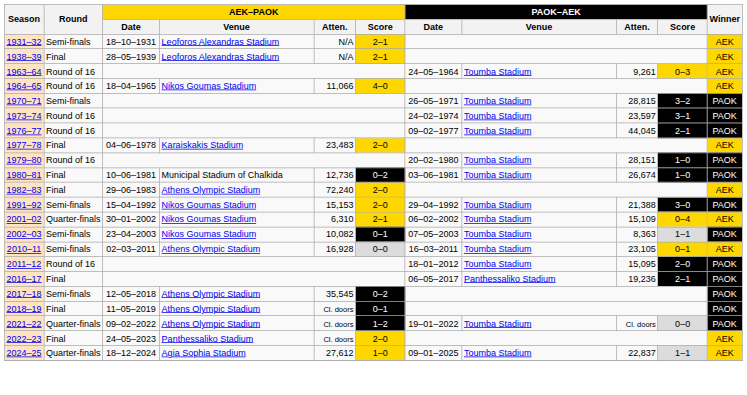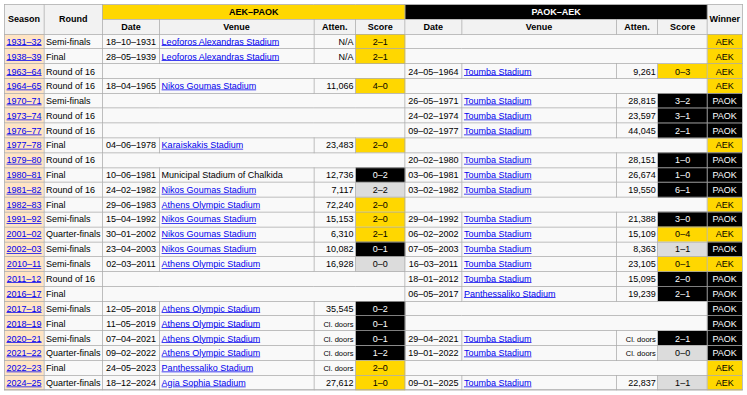+ row: 1981–82 | Round of 16 | 24–02–1982 | Nikos Goumas Stadium | 7,117 | 2–2 | 03–02–1982 | Toumba Stadium | 19,550 | 6–1 | PAOK
2016–17 | PAOK–AEK / Atten.: 19,236 -> 19,239
+ row: 2020–21 | Semi-finals | 07–04–2021 | Athens Olympic Stadium | Cl. doors | 0–1 | 29–04–2021 | Toumba Stadium | Cl. doors | 2–1 | PAOK
